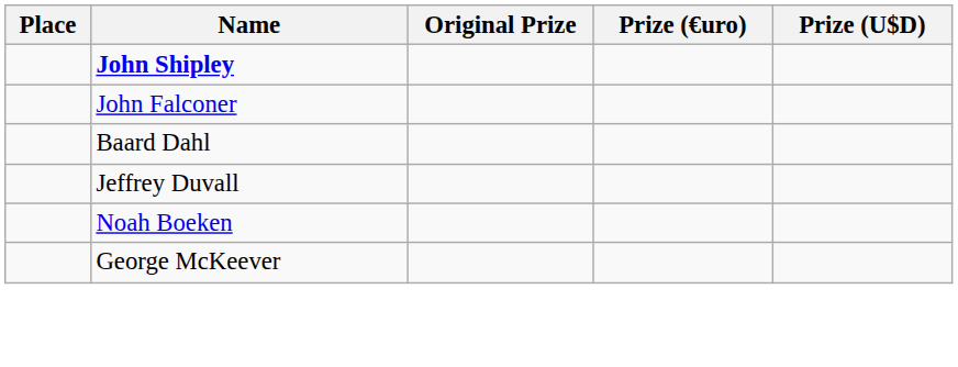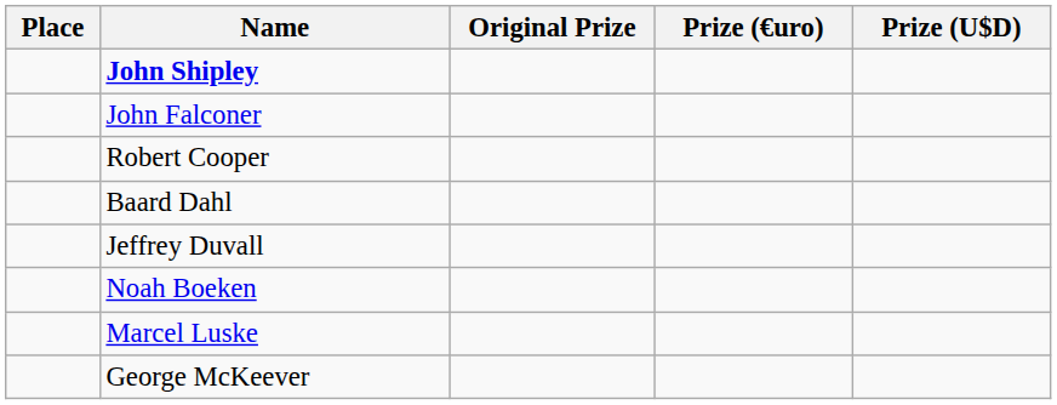+ row: Robert Cooper
+ row: Marcel Luske
